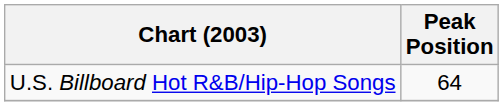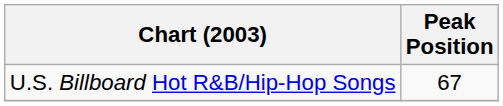U.S. Billboard Hot R&B/Hip-Hop Songs | Peak Position: 64 -> 67
